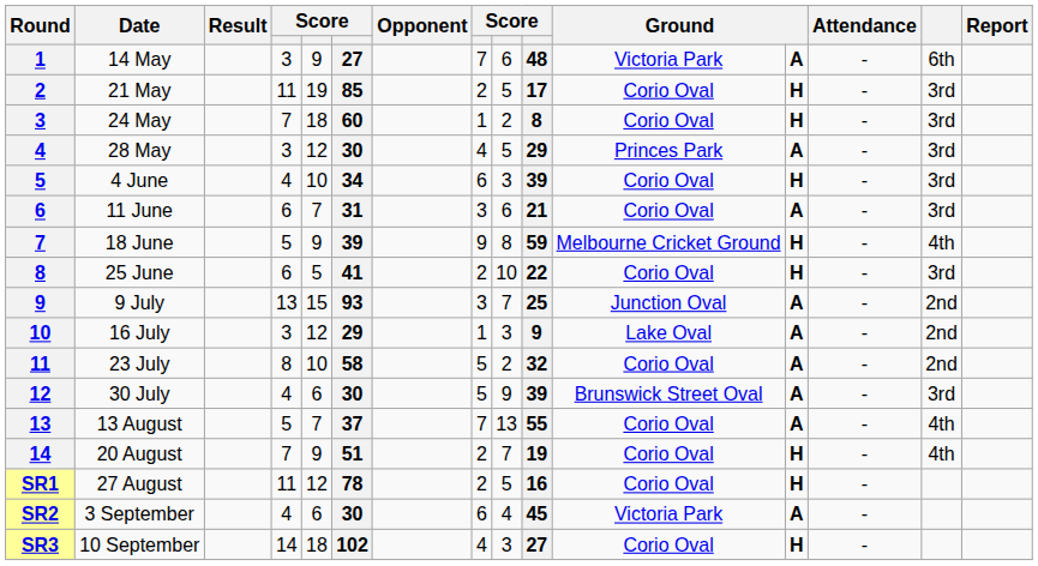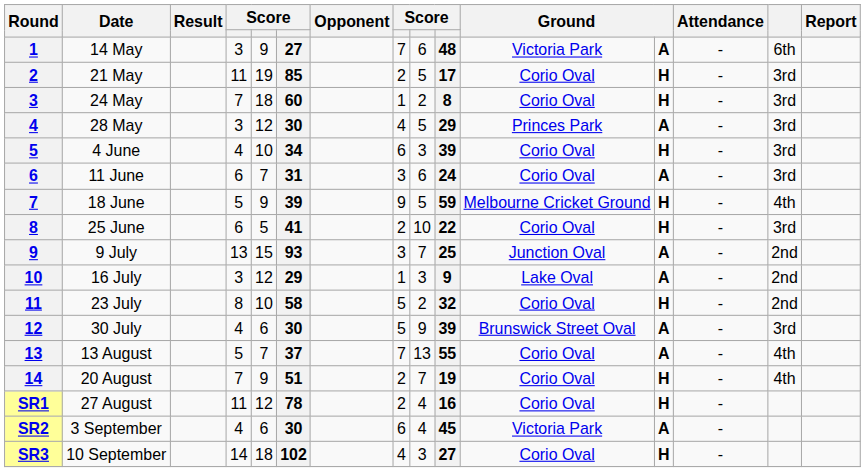11 June | column 10: 21 -> 24
18 June | column 9: 8 -> 5
23 July | column 12: A -> H
27 August | column 9: 5 -> 4
